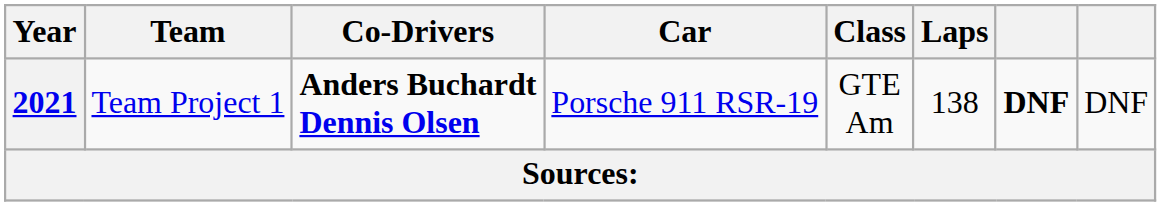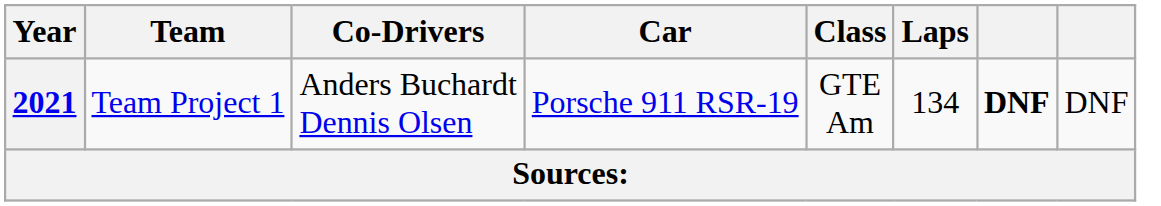2021 | Co-Drivers: bold -> normal
2021 | Laps: 138 -> 134
